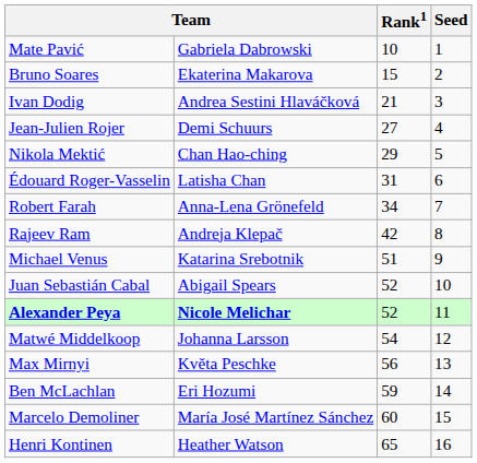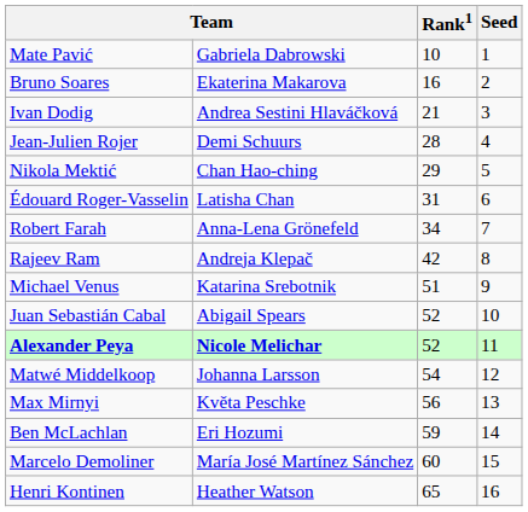Bruno Soares | Rank1: 15 -> 16
Jean-Julien Rojer | Rank1: 27 -> 28
